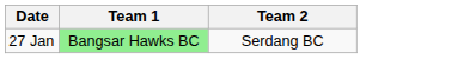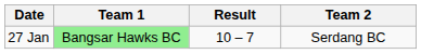+ column: Result | 10 – 7
